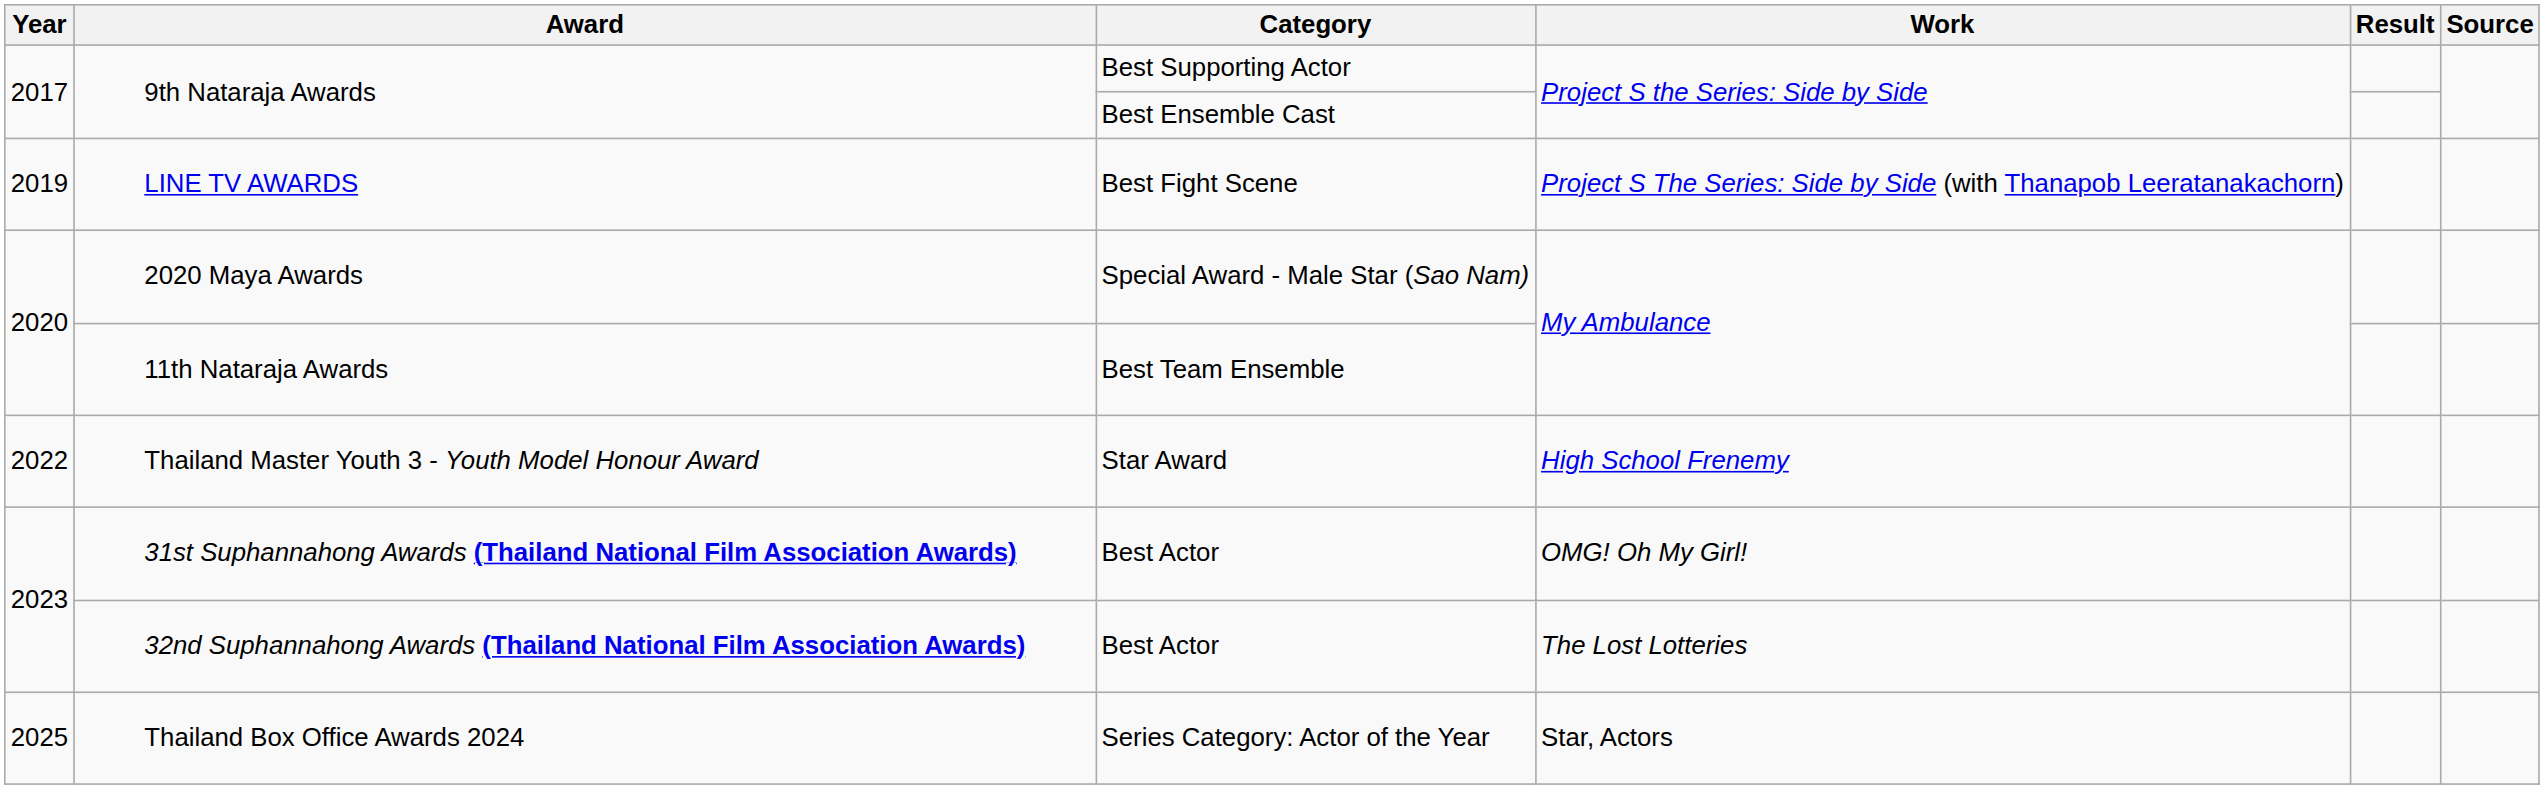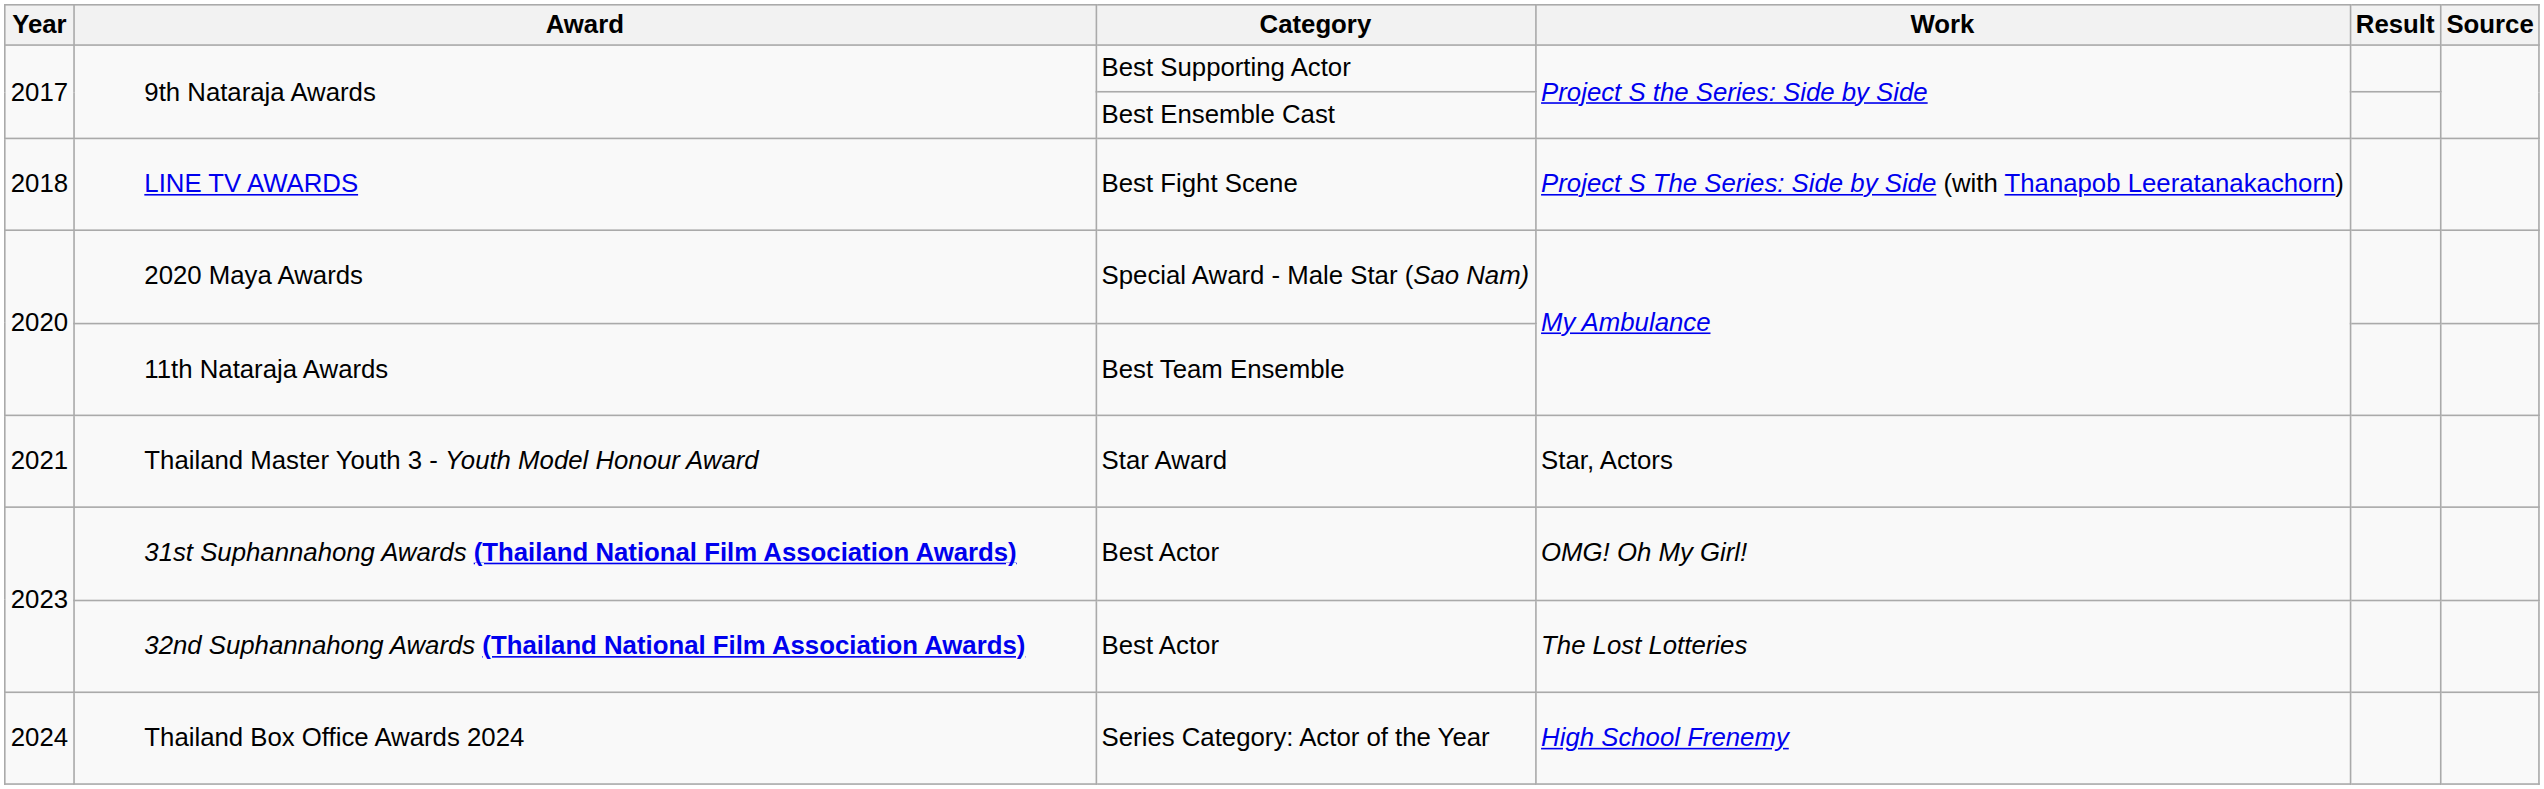LINE TV AWARDS | Year: 2019 -> 2018
Thailand Master Youth 3 - Youth Model Honour Award | Year: 2022 -> 2021
Thailand Master Youth 3 - Youth Model Honour Award | Work: High School Frenemy -> Star, Actors
Thailand Box Office Awards 2024 | Year: 2025 -> 2024
Thailand Box Office Awards 2024 | Work: Star, Actors -> High School Frenemy
